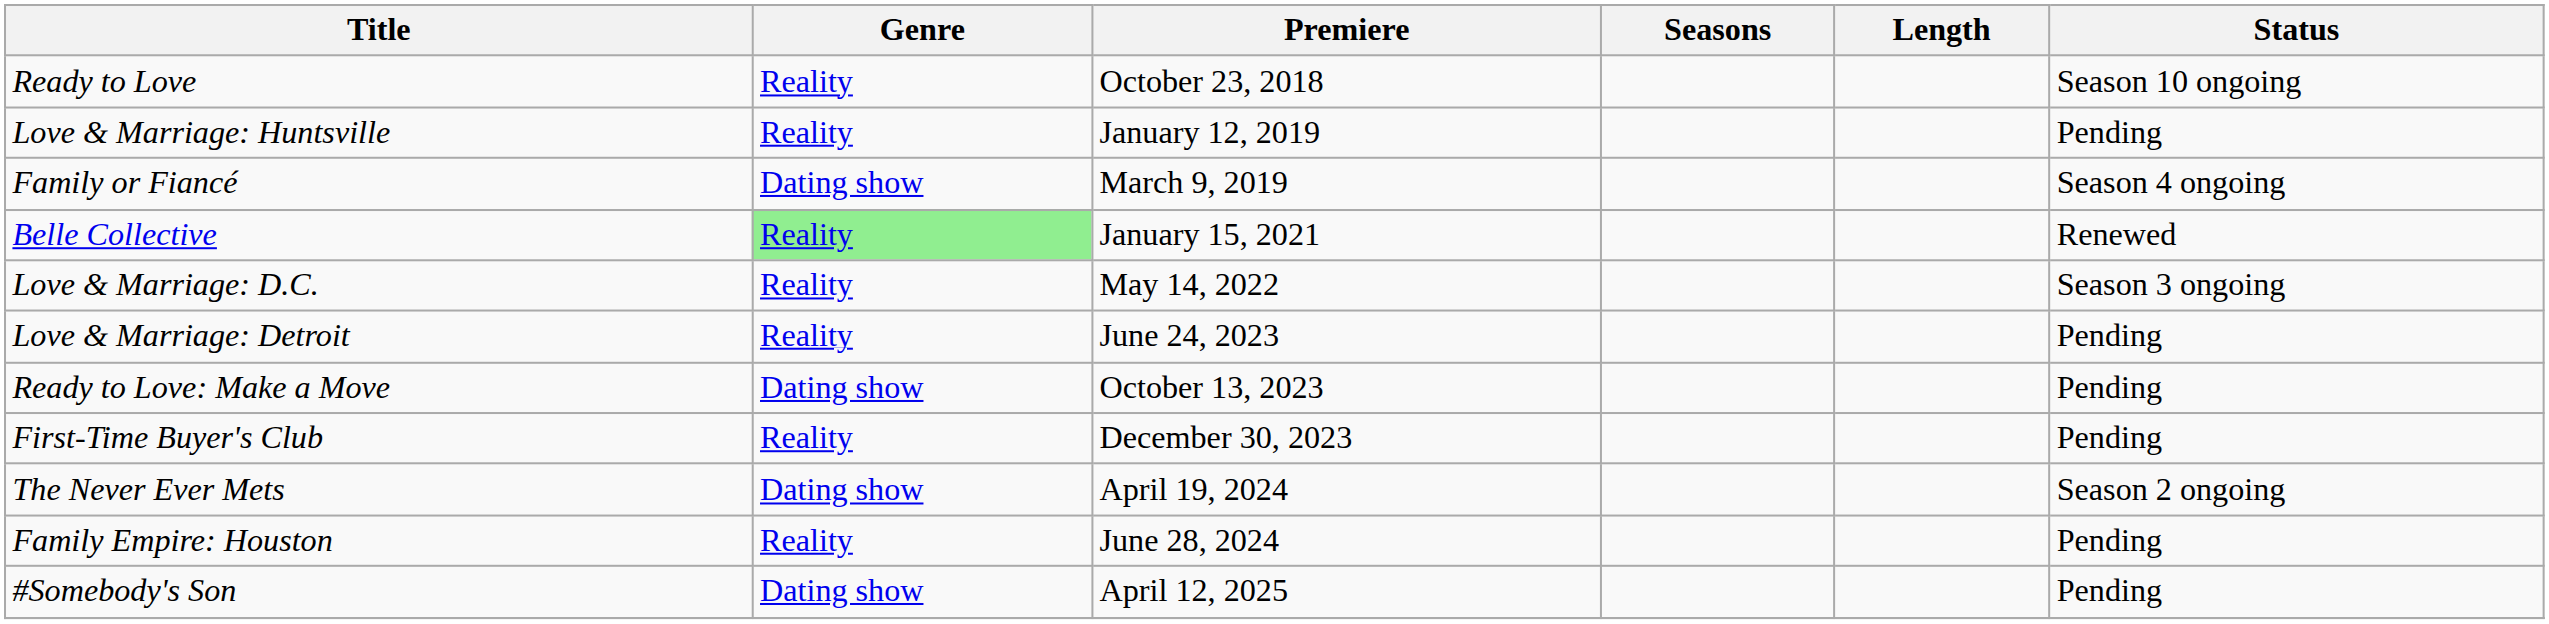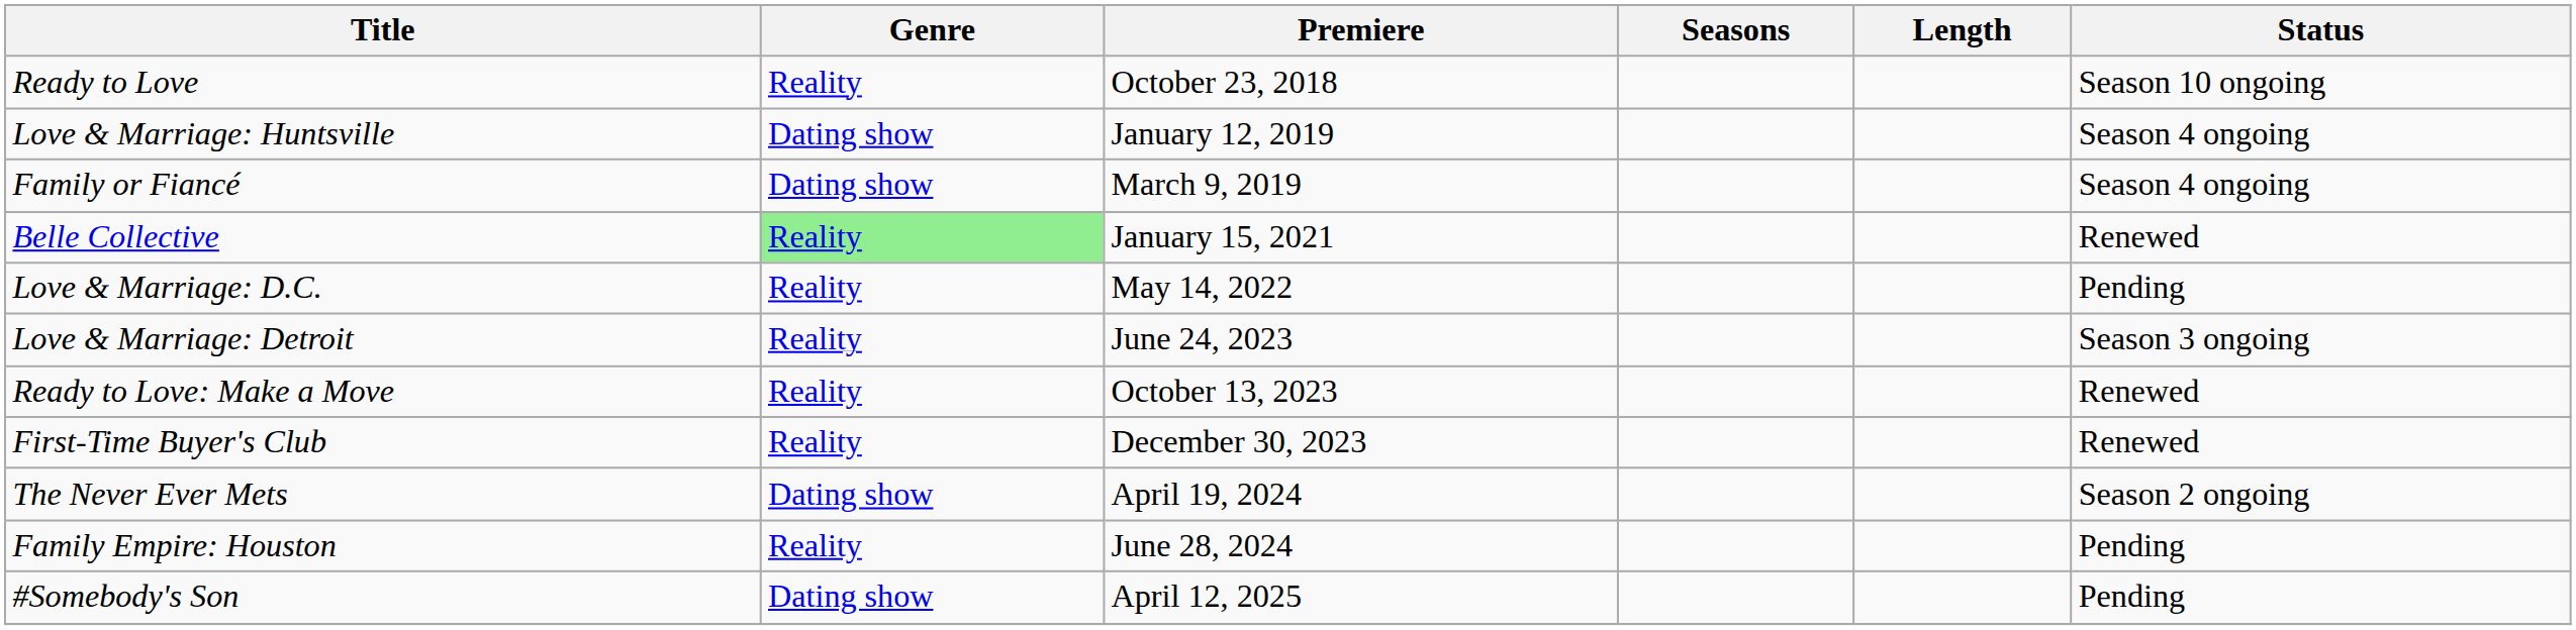Love & Marriage: Huntsville | Genre: Reality -> Dating show
Love & Marriage: Huntsville | Status: Pending -> Season 4 ongoing
Love & Marriage: D.C. | Status: Season 3 ongoing -> Pending
Love & Marriage: Detroit | Status: Pending -> Season 3 ongoing
Ready to Love: Make a Move | Genre: Dating show -> Reality
Ready to Love: Make a Move | Status: Pending -> Renewed
First-Time Buyer's Club | Status: Pending -> Renewed
